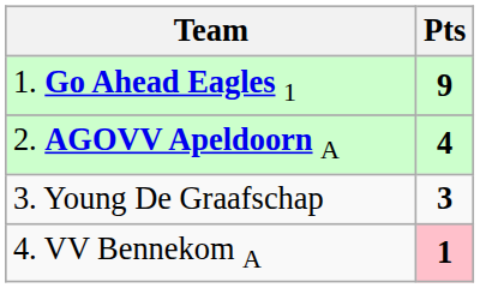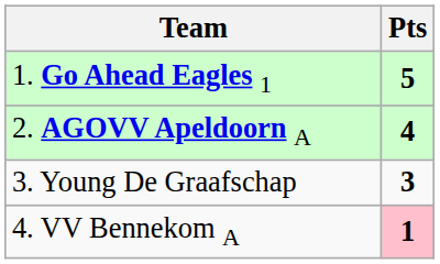1. Go Ahead Eagles 1 | Pts: 9 -> 5
